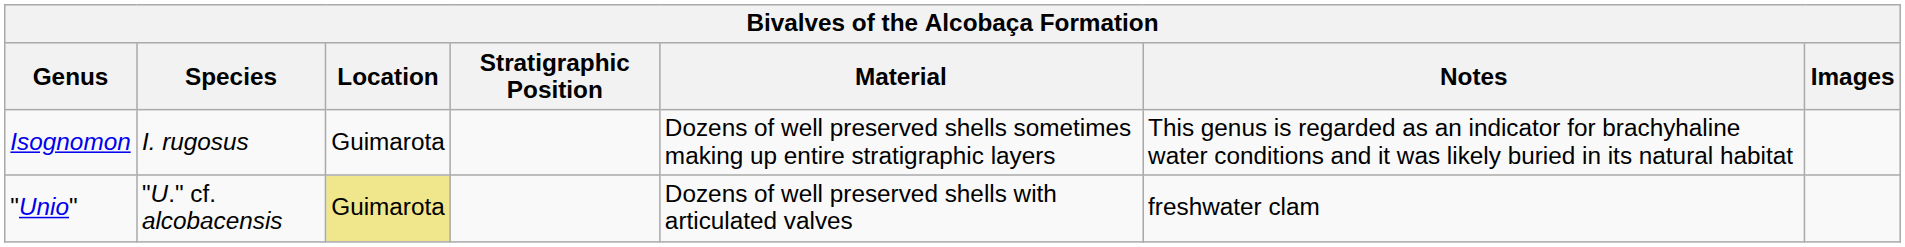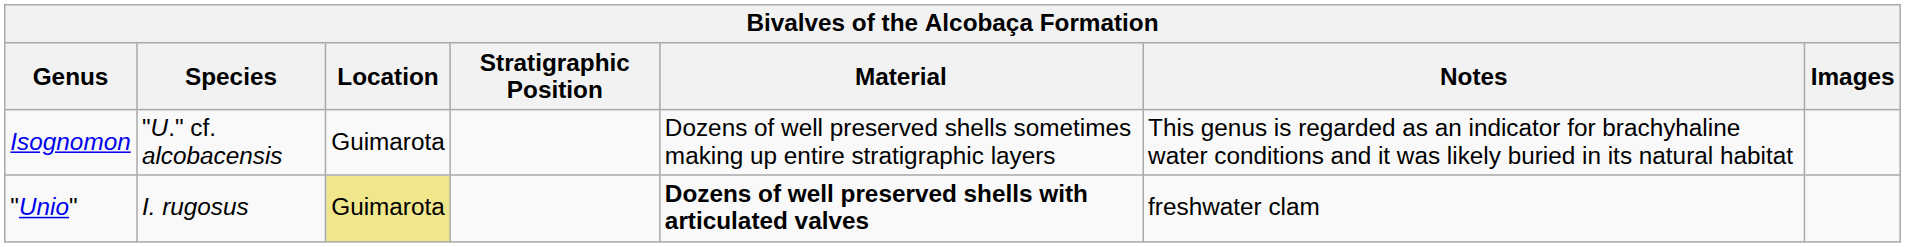Isognomon | Species: I. rugosus -> "U." cf. alcobacensis
"Unio" | Species: "U." cf. alcobacensis -> I. rugosus
"Unio" | Material: normal -> bold
